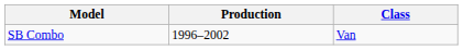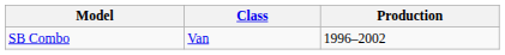columns swapped: Class <-> Production
